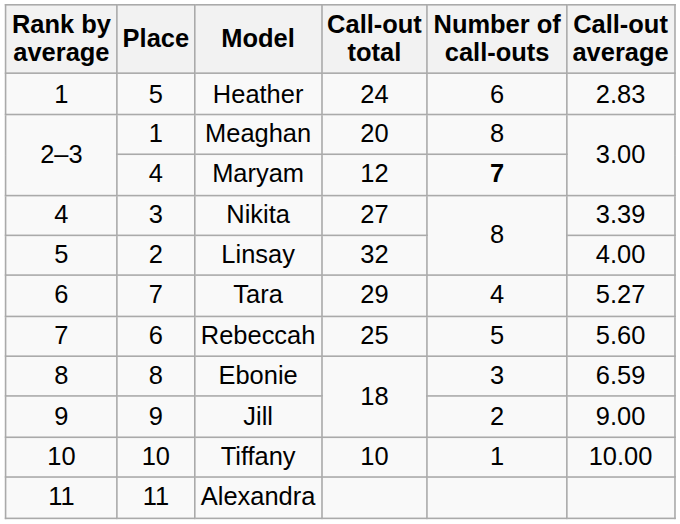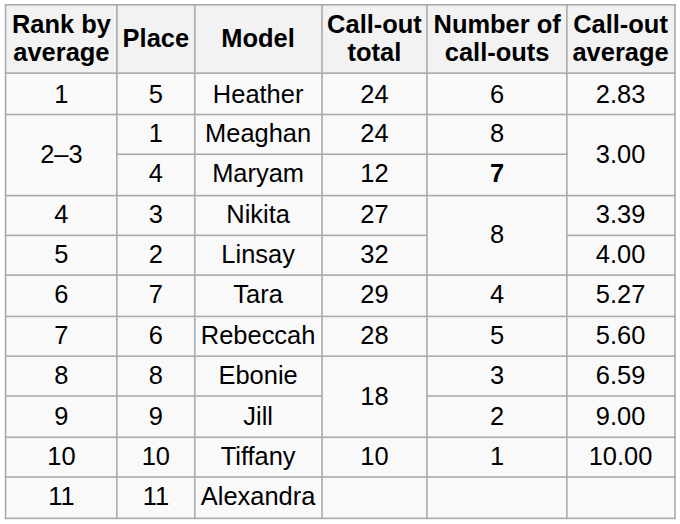Meaghan | Call-out total: 20 -> 24
Rebeccah | Call-out total: 25 -> 28
